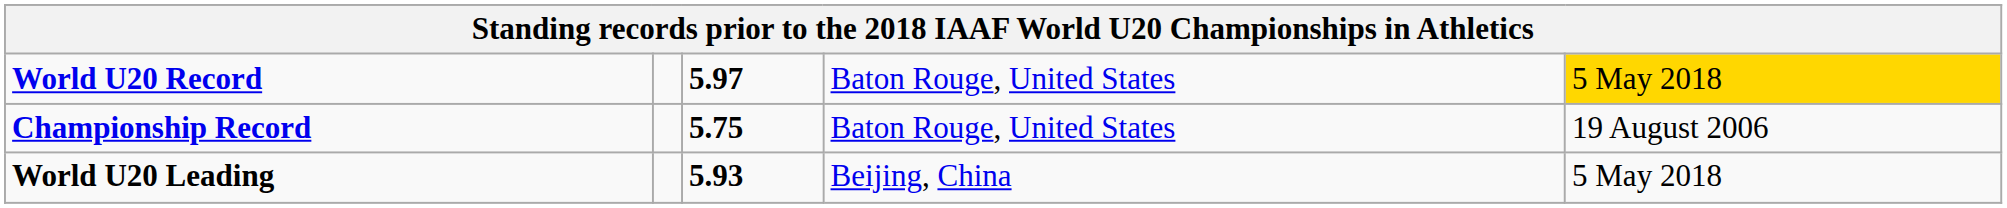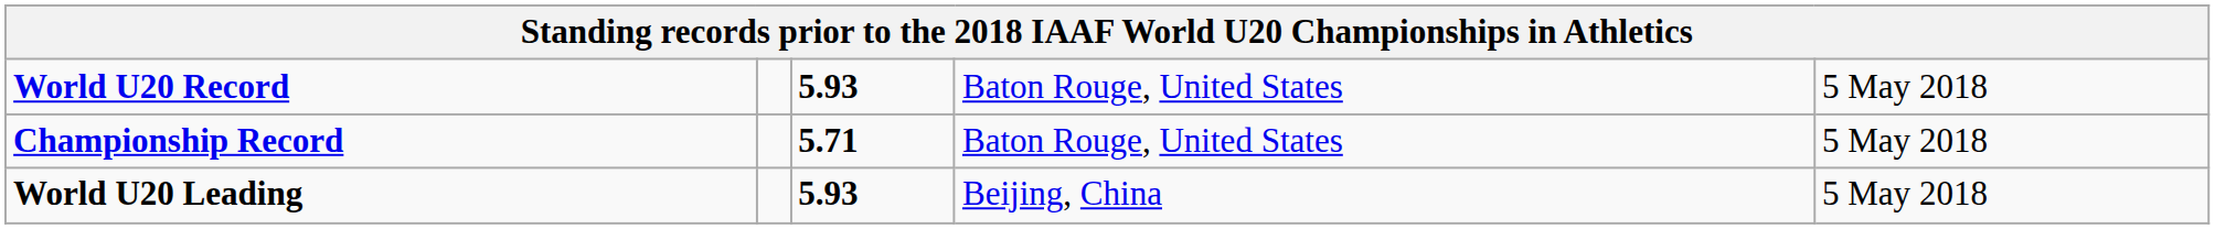World U20 Record | column 3: 5.97 -> 5.93
World U20 Record | column 5: gold background -> no background
Championship Record | column 3: 5.75 -> 5.71
Championship Record | column 5: 19 August 2006 -> 5 May 2018
